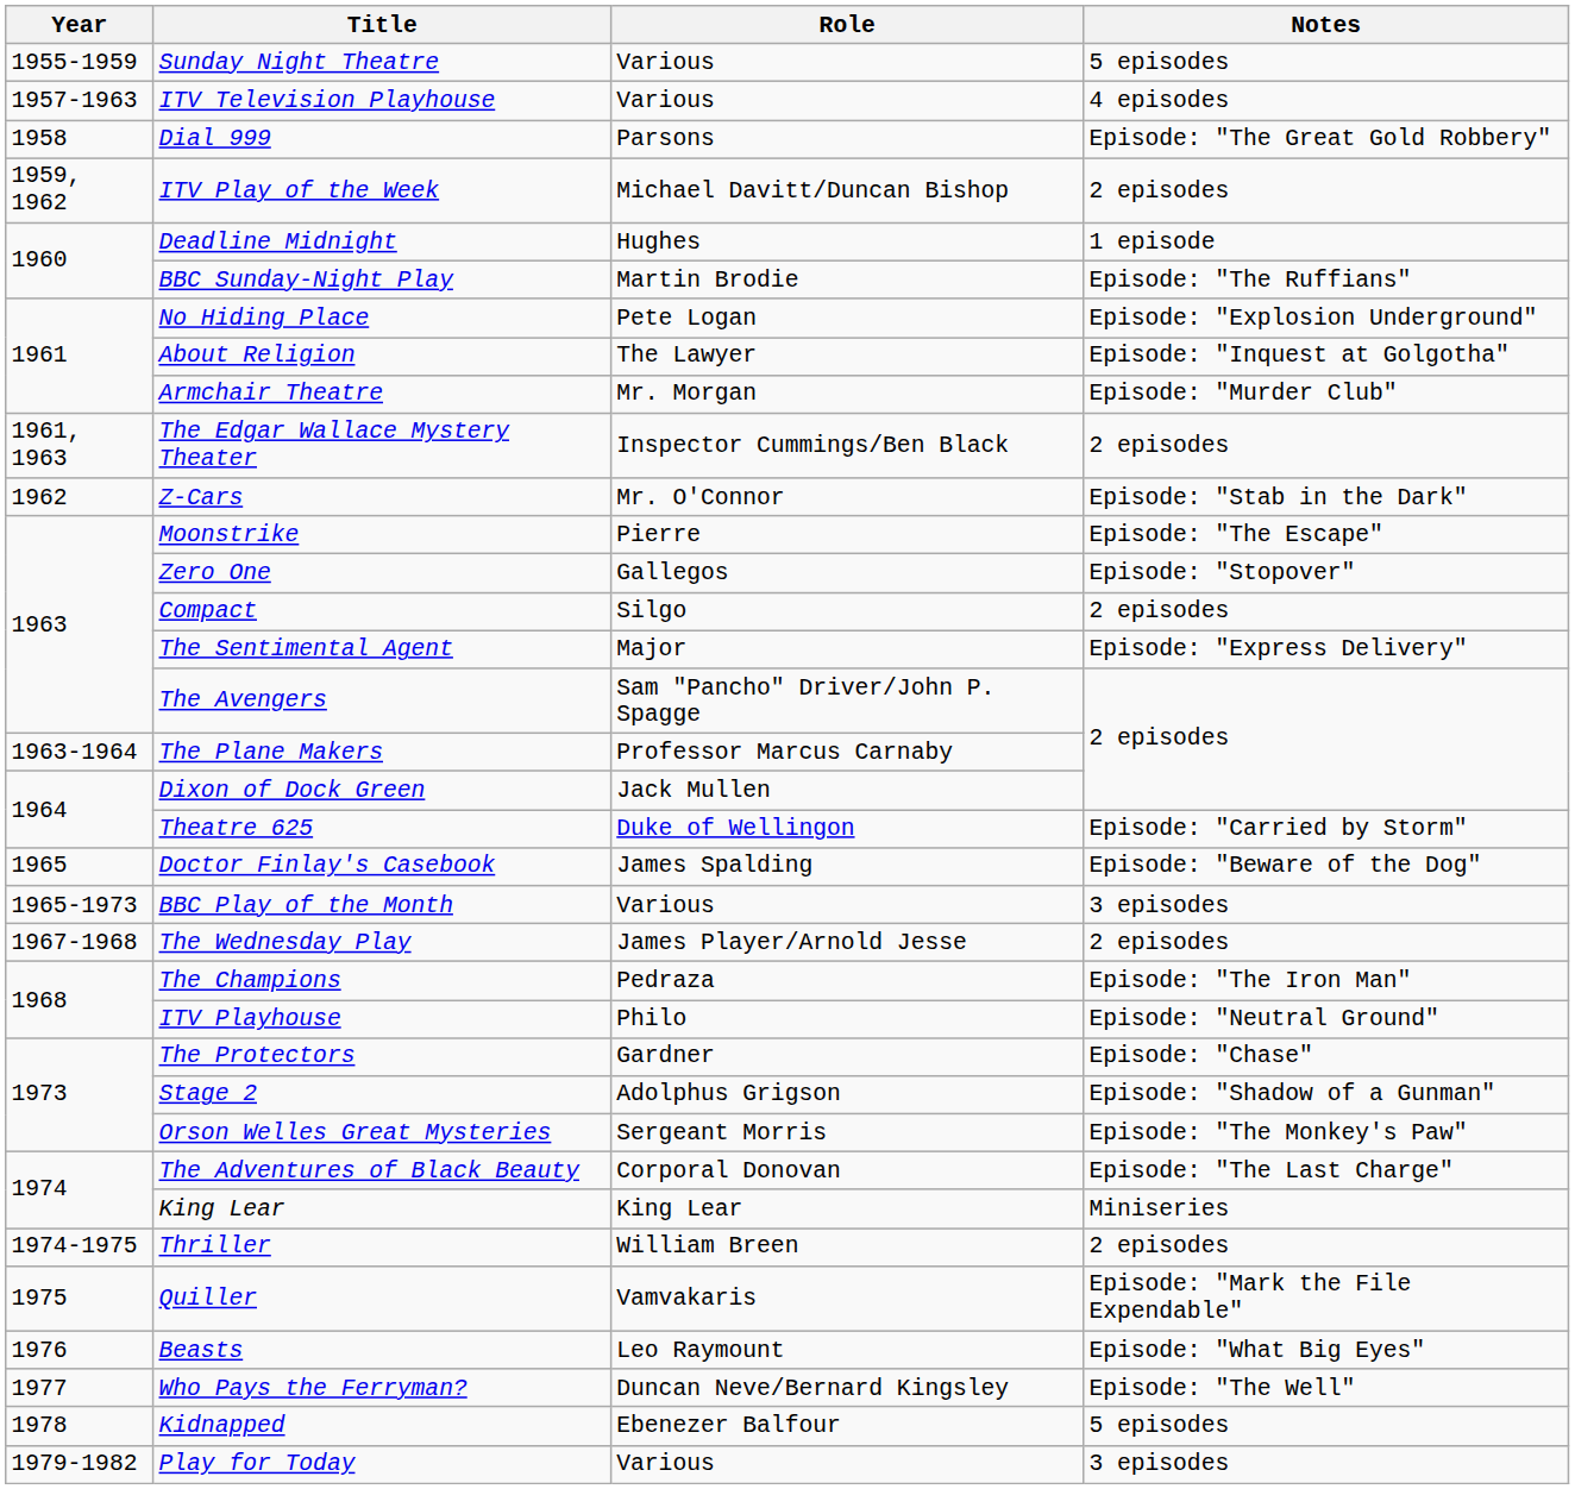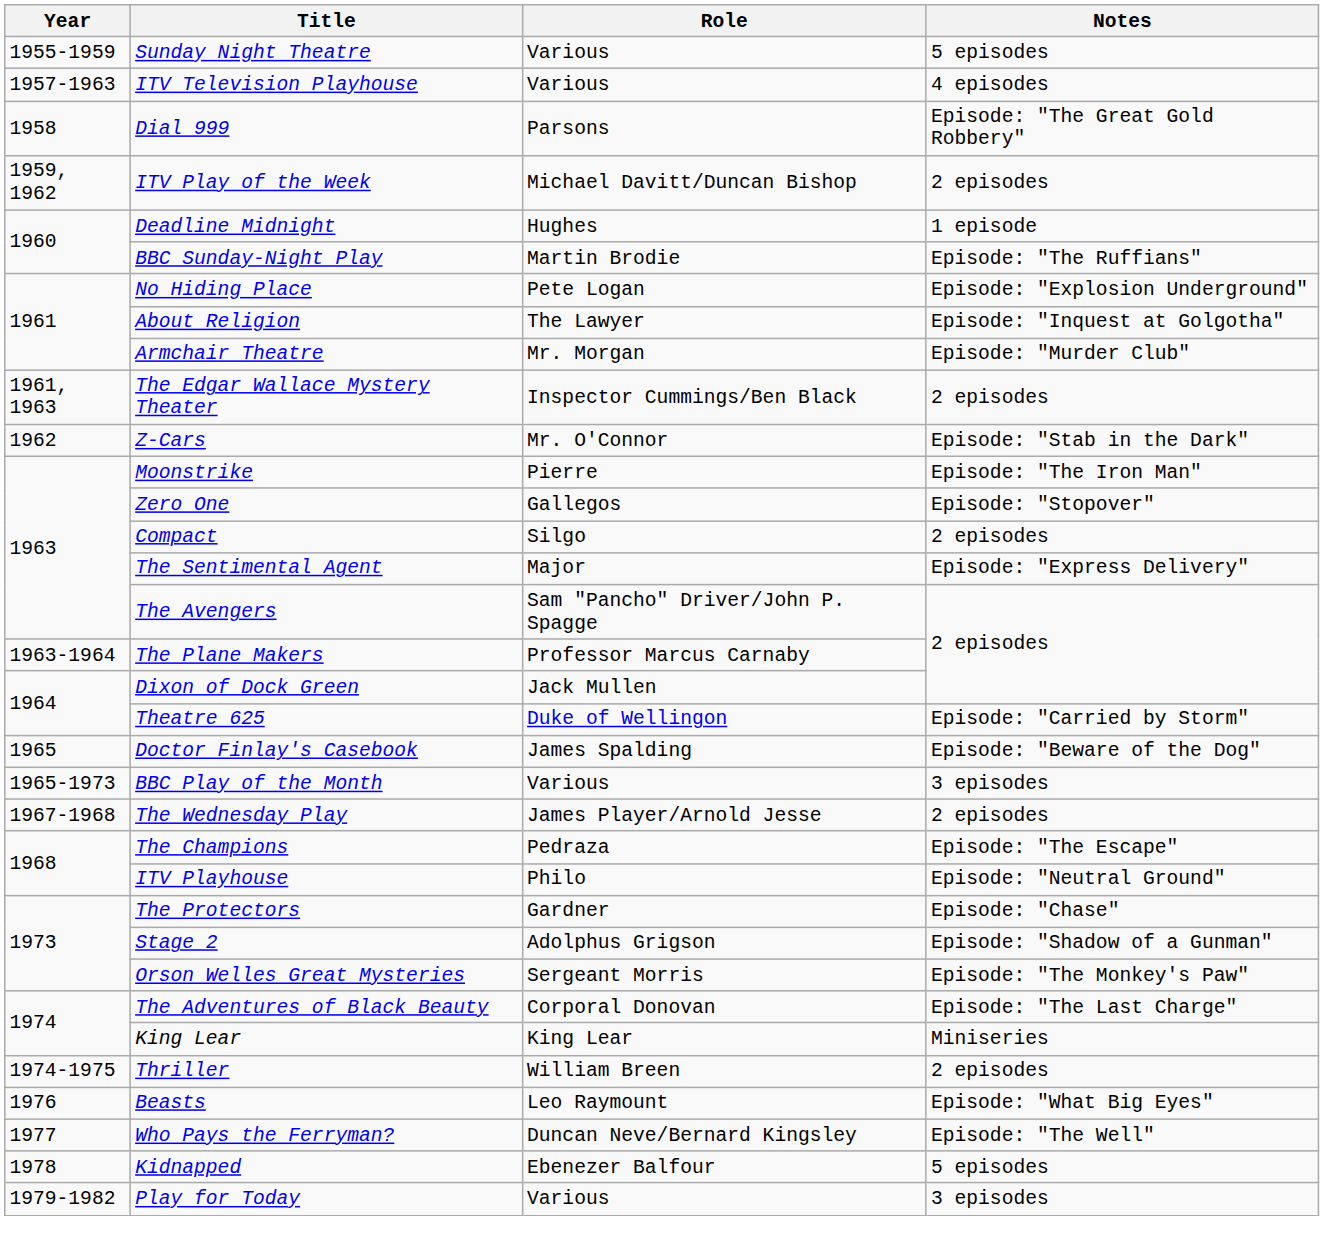Moonstrike | Notes: Episode: "The Escape" -> Episode: "The Iron Man"
The Champions | Notes: Episode: "The Iron Man" -> Episode: "The Escape"
- row: 1975 | Quiller | Vamvakaris | Episode: "Mark the File Expendable"
